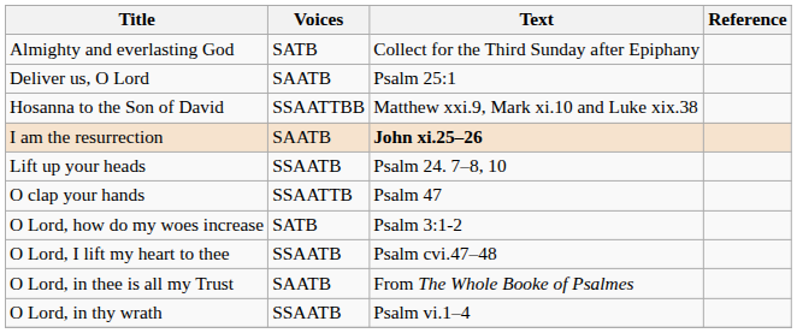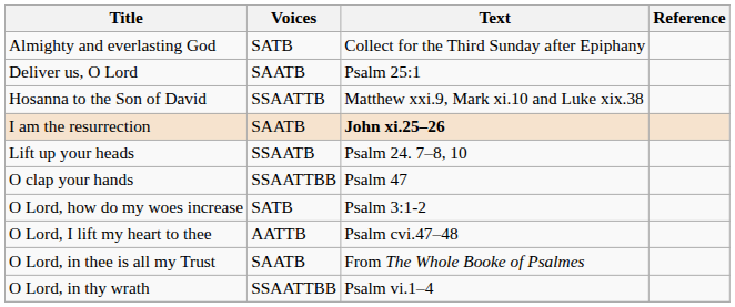Hosanna to the Son of David | Voices: SSAATTBB -> SSAATTB
O clap your hands | Voices: SSAATTB -> SSAATTBB
O Lord, I lift my heart to thee | Voices: SSAATB -> AATTB
O Lord, in thy wrath | Voices: SSAATB -> SSAATTBB
